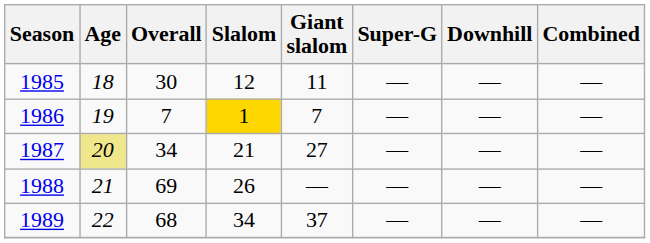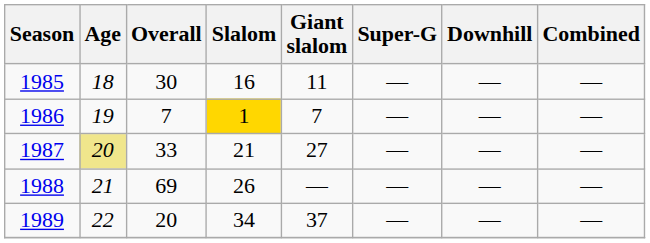1985 | Slalom: 12 -> 16
1987 | Overall: 34 -> 33
1989 | Overall: 68 -> 20
